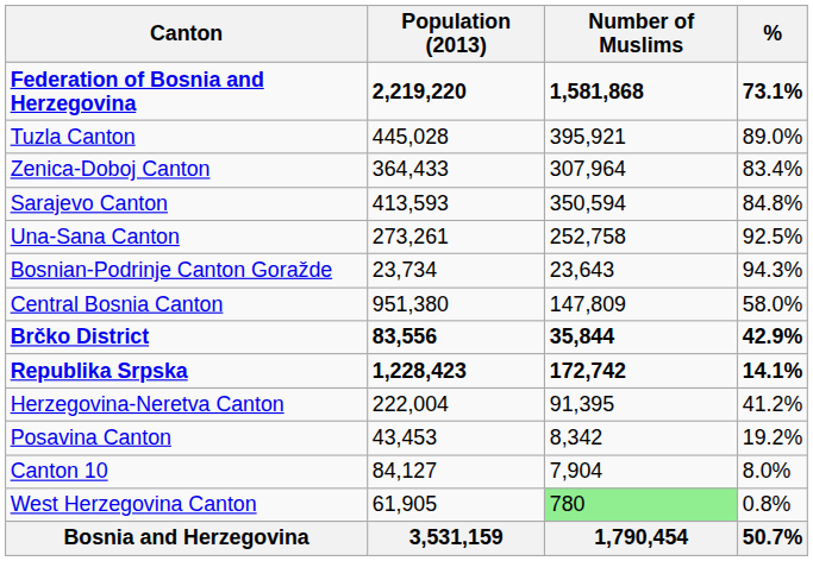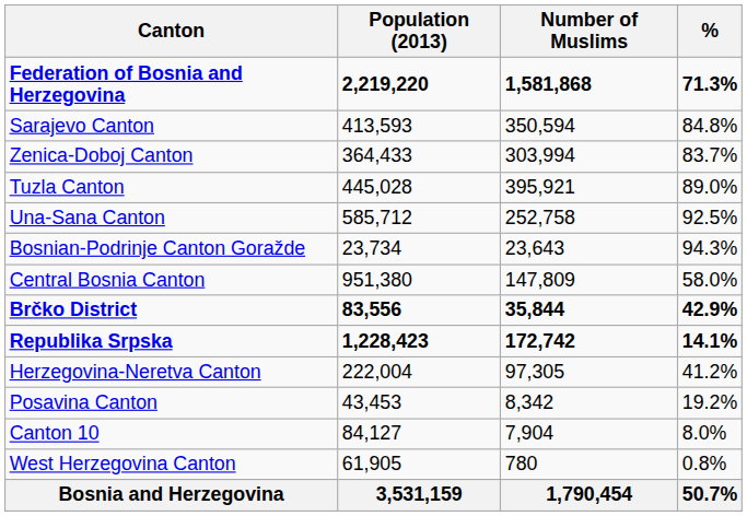Federation of Bosnia and Herzegovina | %: 73.1% -> 71.3%
rows swapped: Tuzla Canton <-> Sarajevo Canton
Zenica-Doboj Canton | Number of Muslims: 307,964 -> 303,994
Zenica-Doboj Canton | %: 83.4% -> 83.7%
Una-Sana Canton | Population (2013): 273,261 -> 585,712
Herzegovina-Neretva Canton | Number of Muslims: 91,395 -> 97,305
West Herzegovina Canton | Number of Muslims: lightgreen background -> no background
